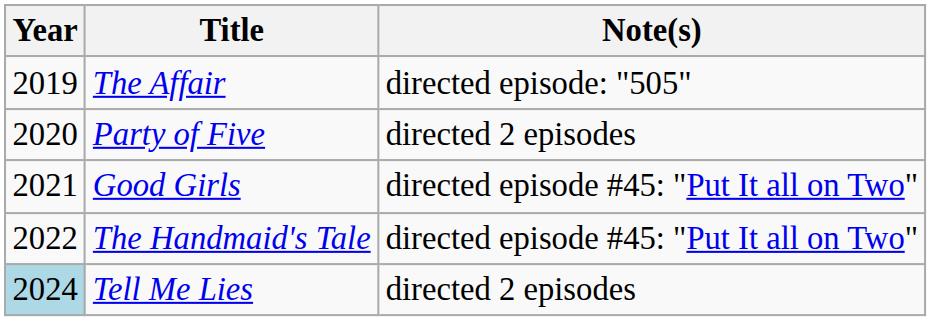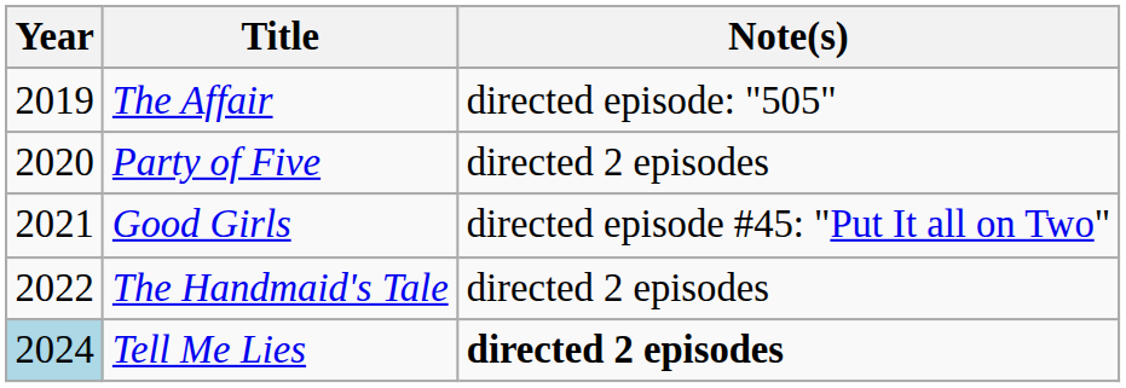The Handmaid's Tale | Note(s): directed episode #45: "Put It all on Two" -> directed 2 episodes
Tell Me Lies | Note(s): normal -> bold
